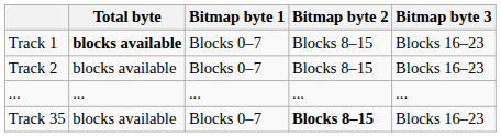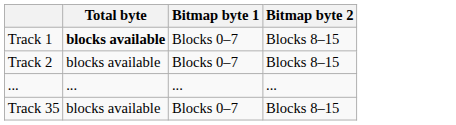- column: Bitmap byte 3 | Blocks 16–23 | Blocks 16–23 | ... | Blocks 16–23
Track 35 | Bitmap byte 2: bold -> normal
